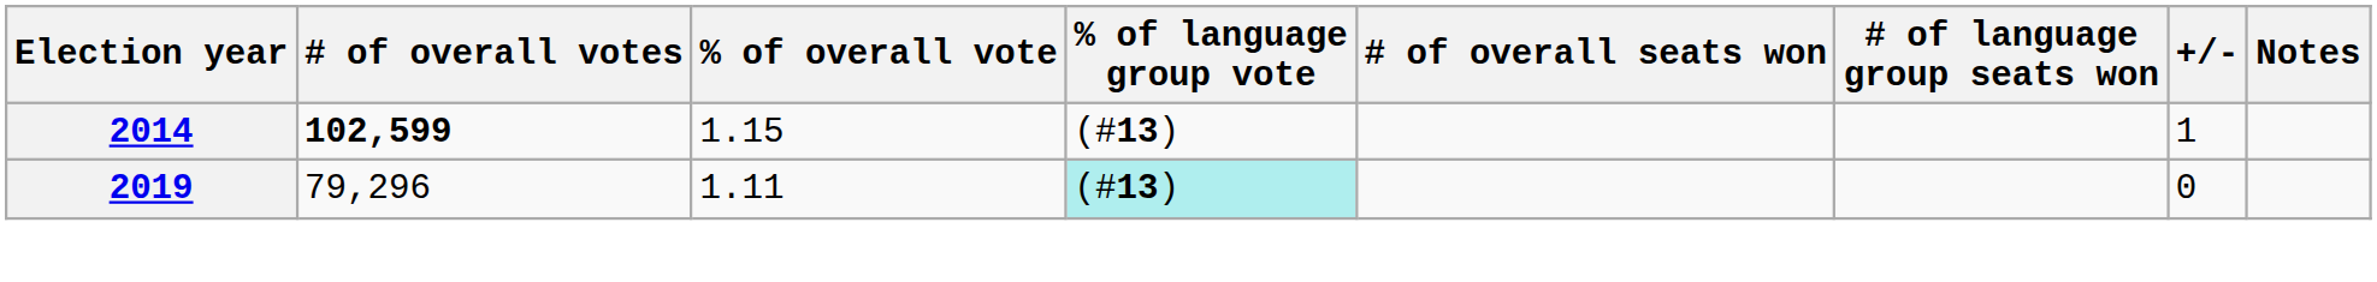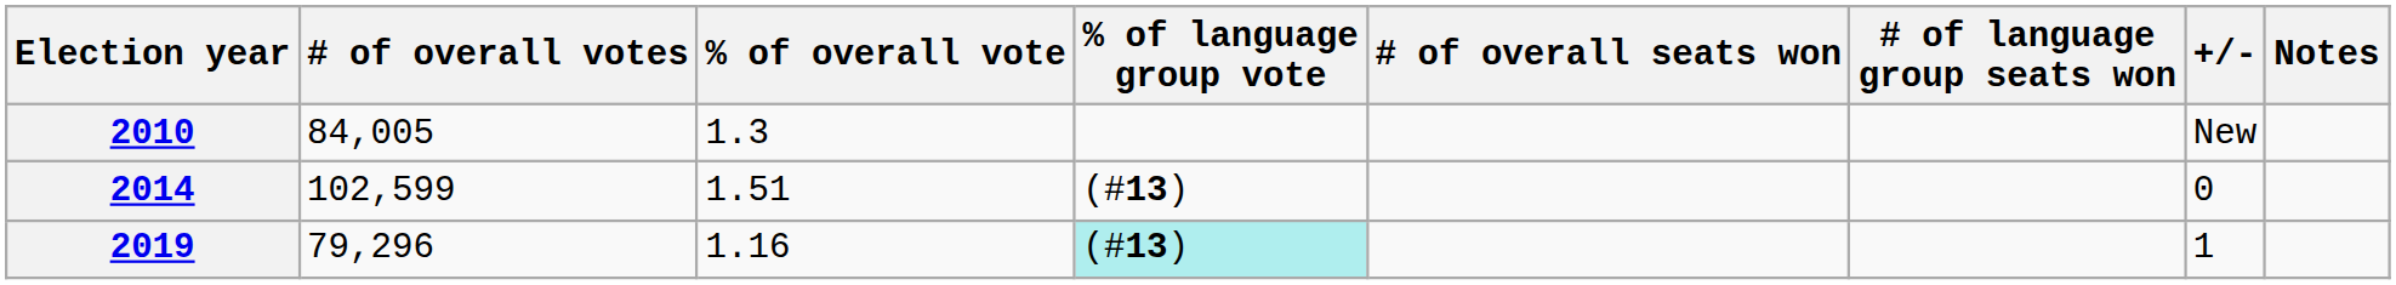+ row: 2010 | 84,005 | 1.3 | New
2014 | # of overall votes: bold -> normal
2014 | % of overall vote: 1.15 -> 1.51
2014 | +/-: 1 -> 0
2019 | % of overall vote: 1.11 -> 1.16
2019 | +/-: 0 -> 1
